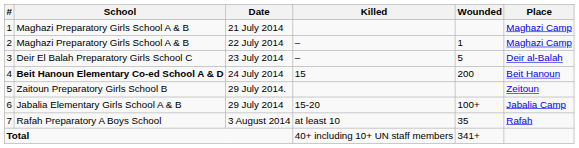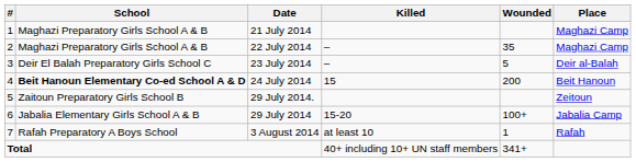22 July 2014 | Wounded: 1 -> 35
3 August 2014 | Wounded: 35 -> 1
